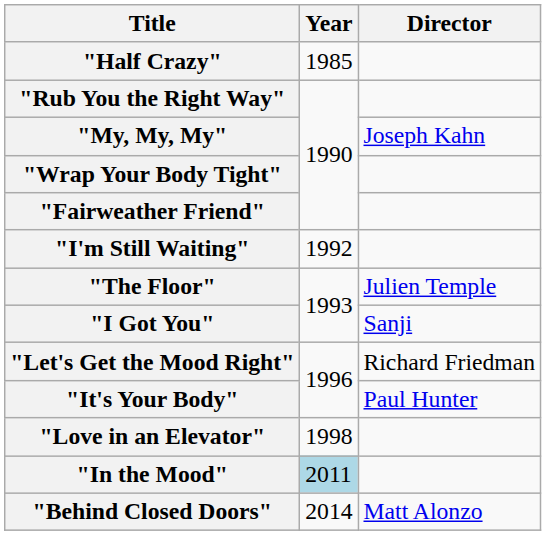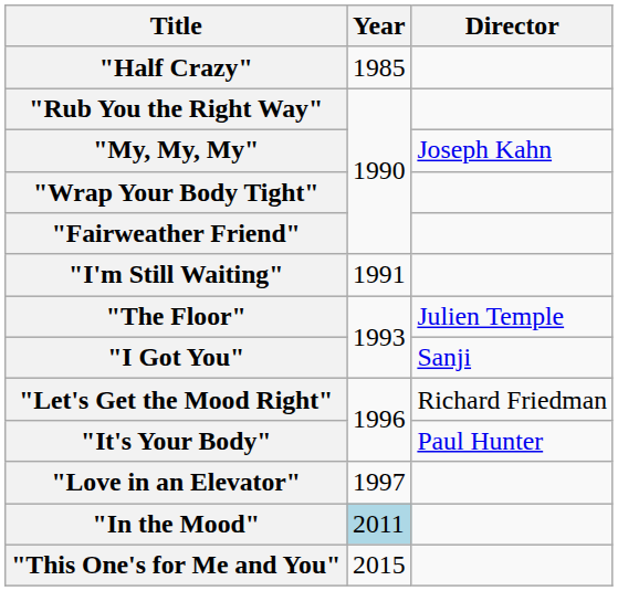"I'm Still Waiting" | Year: 1992 -> 1991
"Love in an Elevator" | Year: 1998 -> 1997
- row: "Behind Closed Doors" | 2014 | Matt Alonzo
+ row: "This One's for Me and You" | 2015
